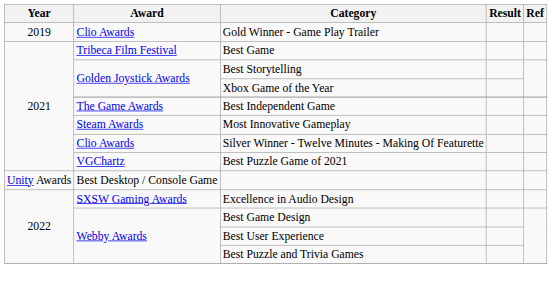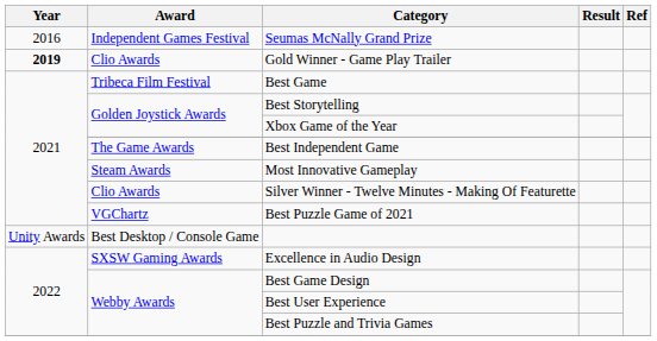+ row: 2016 | Independent Games Festival | Seumas McNally Grand Prize
Gold Winner - Game Play Trailer | Year: normal -> bold
